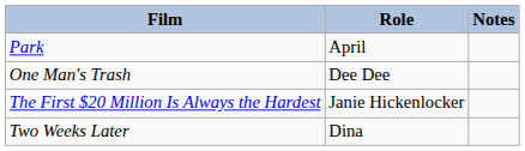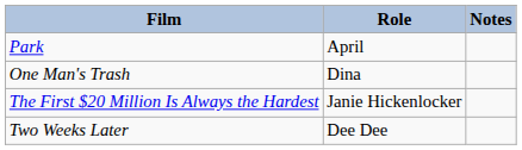One Man's Trash | Role: Dee Dee -> Dina
Two Weeks Later | Role: Dina -> Dee Dee
